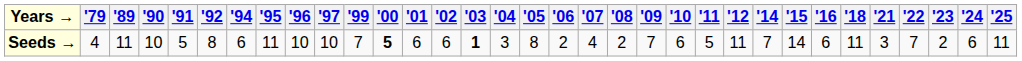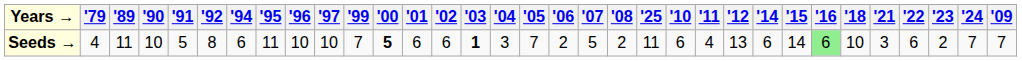columns swapped: '09 <-> '25
Seeds → | '05: 8 -> 7
Seeds → | '07: 4 -> 5
Seeds → | '11: 5 -> 4
Seeds → | '12: 11 -> 13
Seeds → | '14: 7 -> 6
Seeds → | '16: no background -> lightgreen background
Seeds → | '18: 11 -> 10
Seeds → | '22: 7 -> 6
Seeds → | '24: 6 -> 7
